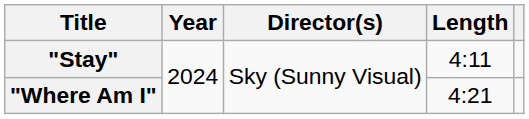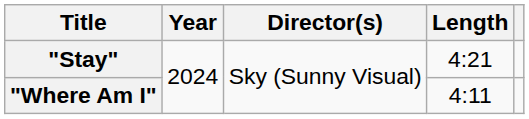"Stay" | Length: 4:11 -> 4:21
"Where Am I" | Length: 4:21 -> 4:11
